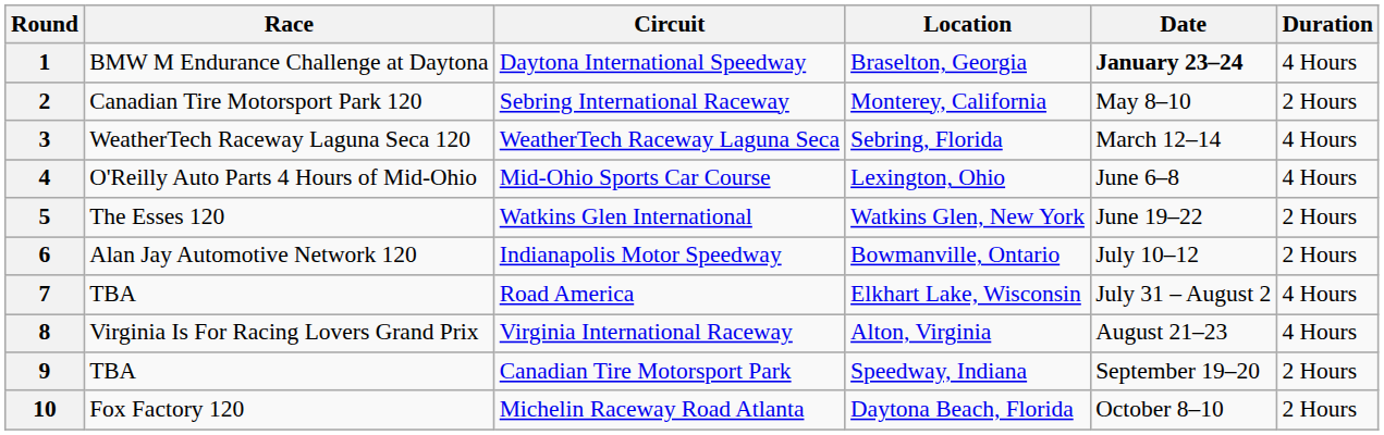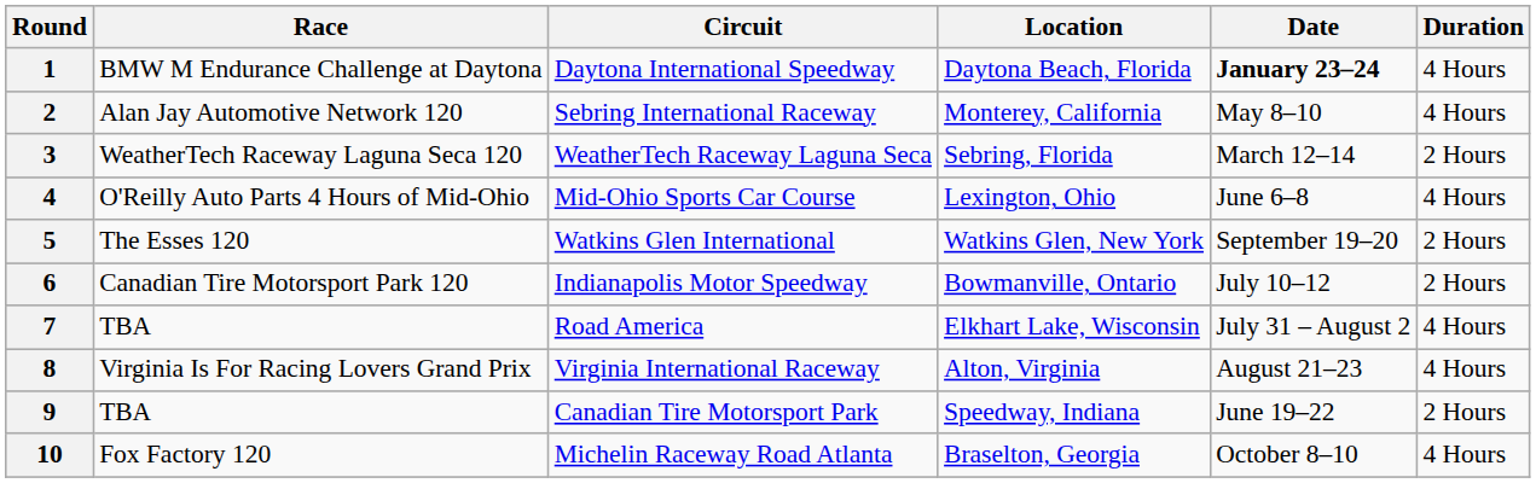1 | Location: Braselton, Georgia -> Daytona Beach, Florida
2 | Race: Canadian Tire Motorsport Park 120 -> Alan Jay Automotive Network 120
2 | Duration: 2 Hours -> 4 Hours
3 | Duration: 4 Hours -> 2 Hours
5 | Date: June 19–22 -> September 19–20
6 | Race: Alan Jay Automotive Network 120 -> Canadian Tire Motorsport Park 120
9 | Date: September 19–20 -> June 19–22
10 | Location: Daytona Beach, Florida -> Braselton, Georgia
10 | Duration: 2 Hours -> 4 Hours
